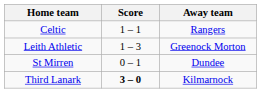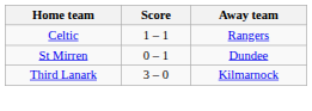- row: Leith Athletic | 1 – 3 | Greenock Morton
Third Lanark | Score: bold -> normal
